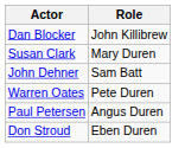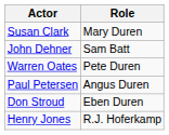- row: Dan Blocker | John Killibrew
+ row: Henry Jones | R.J. Hoferkamp
